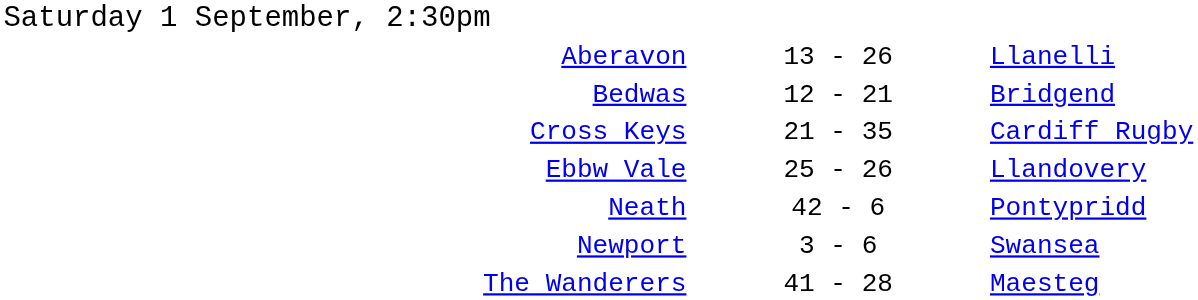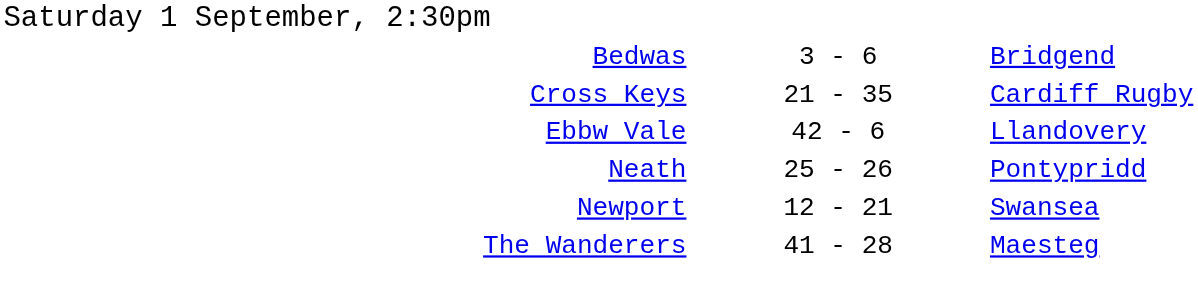- row: Aberavon | 13 - 26 | Llanelli
Bedwas | column 2: 12 - 21 -> 3 - 6
Ebbw Vale | column 2: 25 - 26 -> 42 - 6
Neath | column 2: 42 - 6 -> 25 - 26
Newport | column 2: 3 - 6 -> 12 - 21
